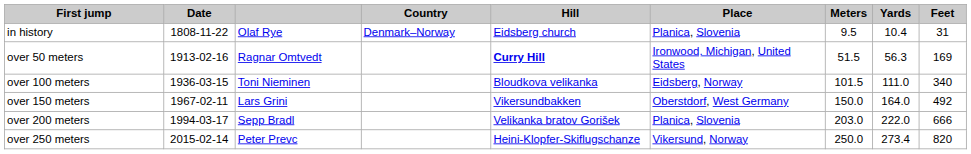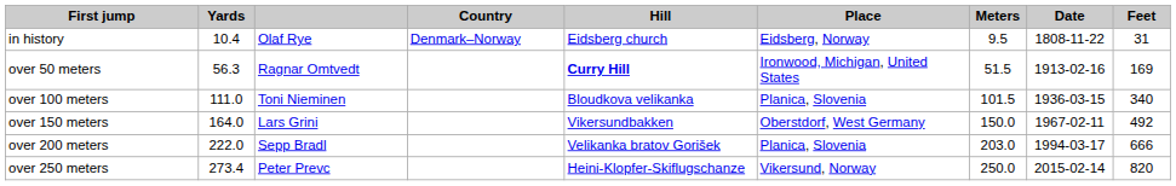columns swapped: Date <-> Yards
in history | Place: Planica, Slovenia -> Eidsberg, Norway
over 100 meters | Place: Eidsberg, Norway -> Planica, Slovenia
